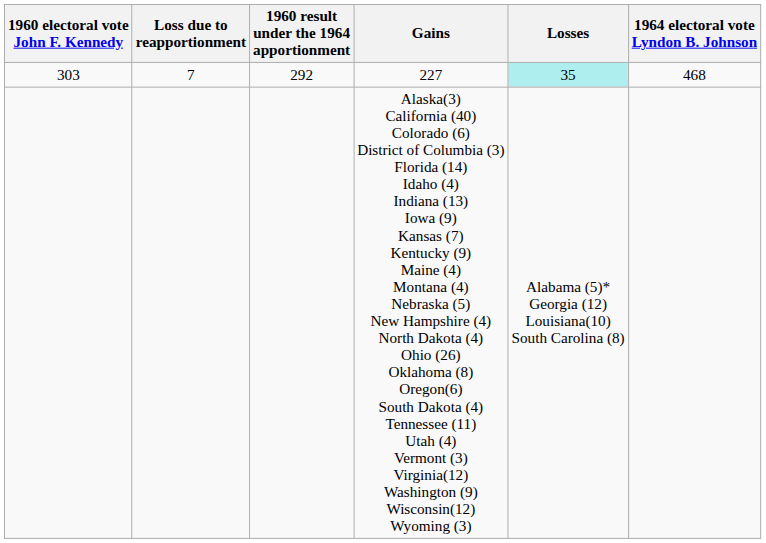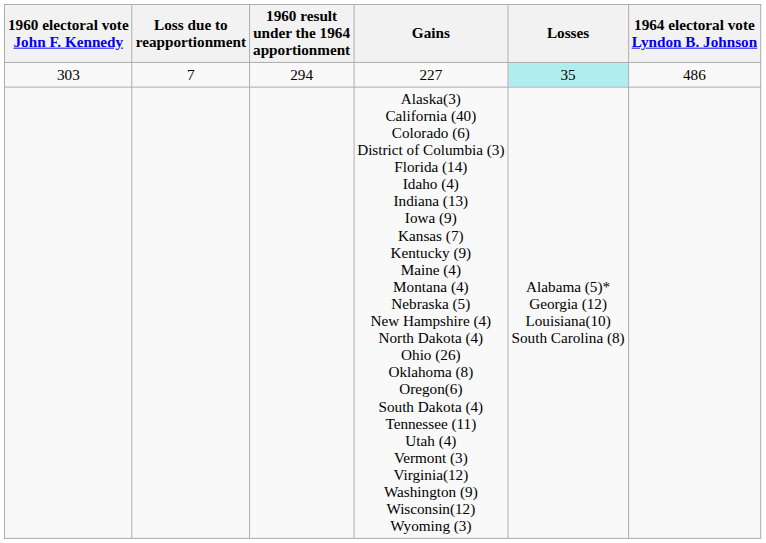227 | 1960 result under the 1964 apportionment: 292 -> 294
227 | 1964 electoral vote Lyndon B. Johnson: 468 -> 486
